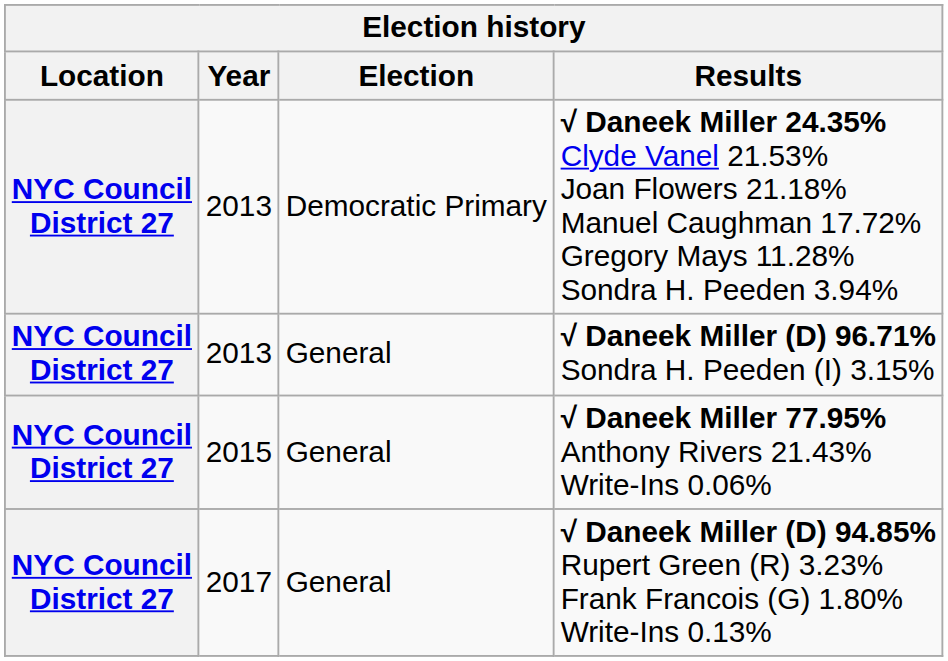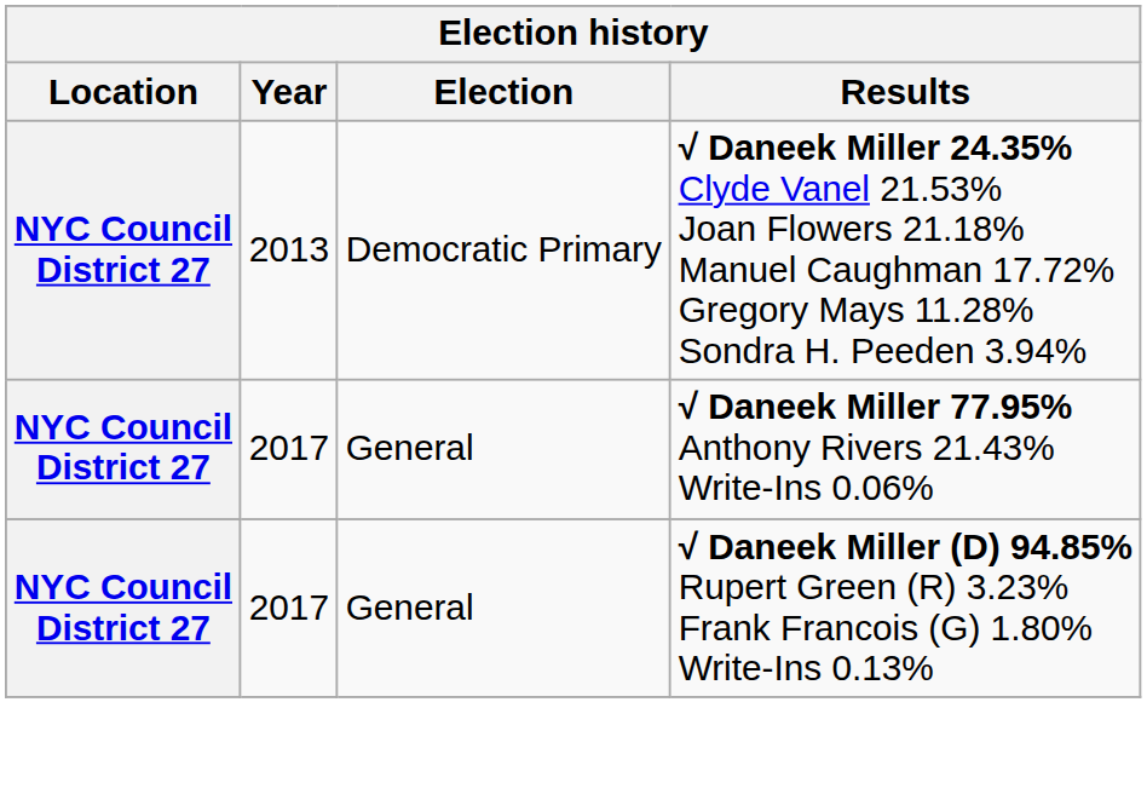- row: NYC Council District 27 | 2013 | General | √ Daneek Miller (D) 96.71% Sondra H. Peeden (I) 3.15%
√ Daneek Miller 77.95% Anthony Rivers 21.43% Write-Ins 0.06% | Year: 2015 -> 2017
